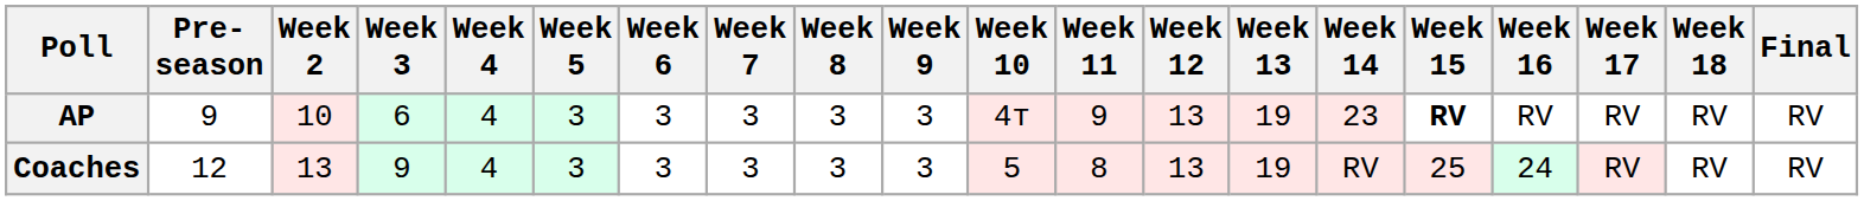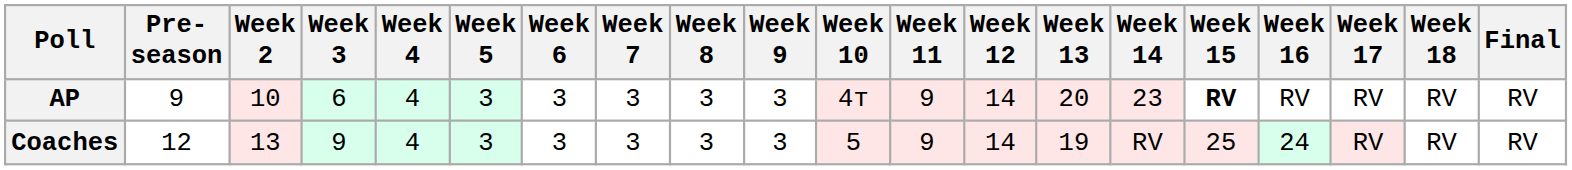AP | Week 12: 13 -> 14
AP | Week 13: 19 -> 20
Coaches | Week 11: 8 -> 9
Coaches | Week 12: 13 -> 14
